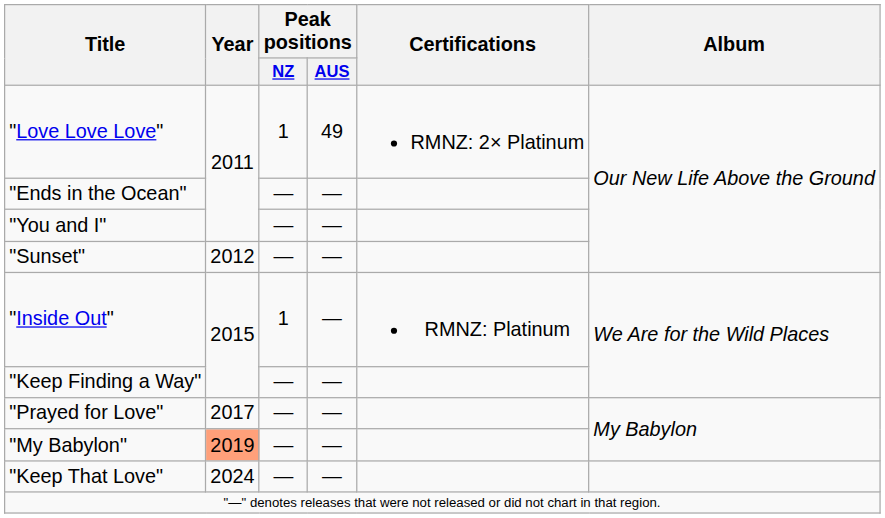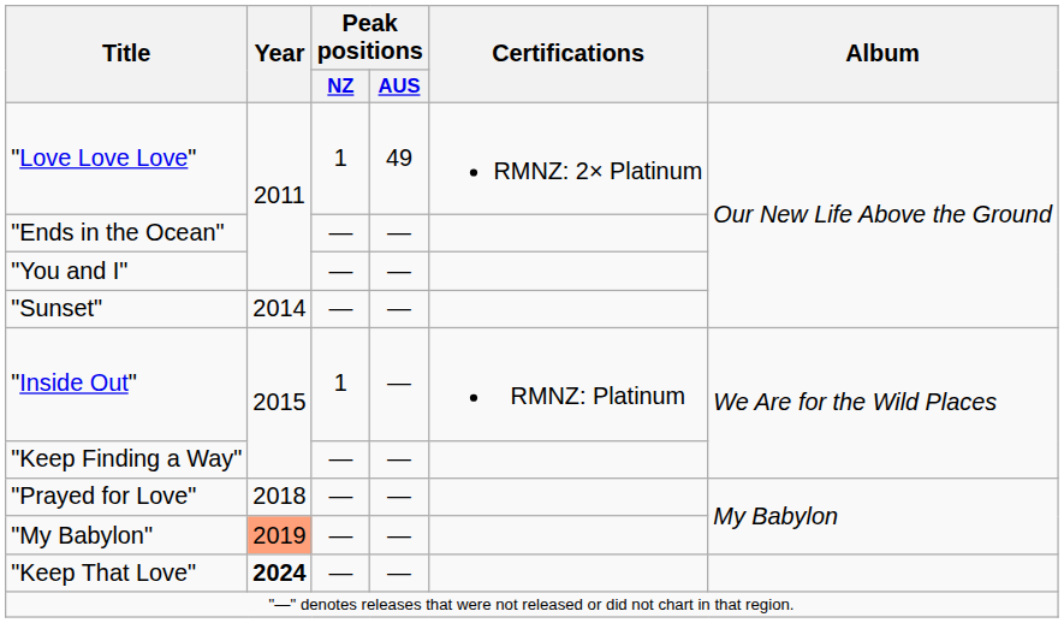"Sunset" | Year: 2012 -> 2014
"Prayed for Love" | Year: 2017 -> 2018
"Keep That Love" | Year: normal -> bold
